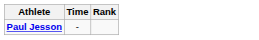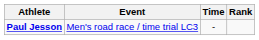+ column: Event | Men's road race / time trial LC3
